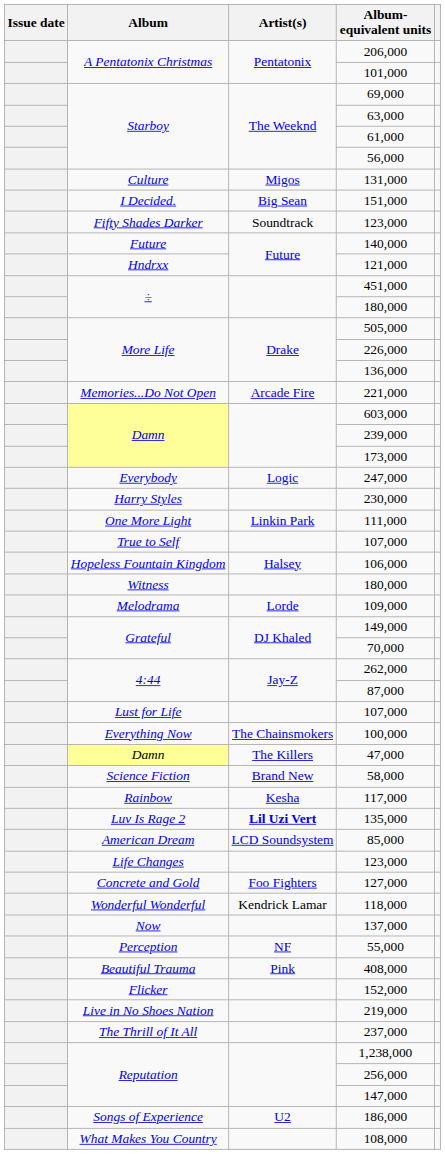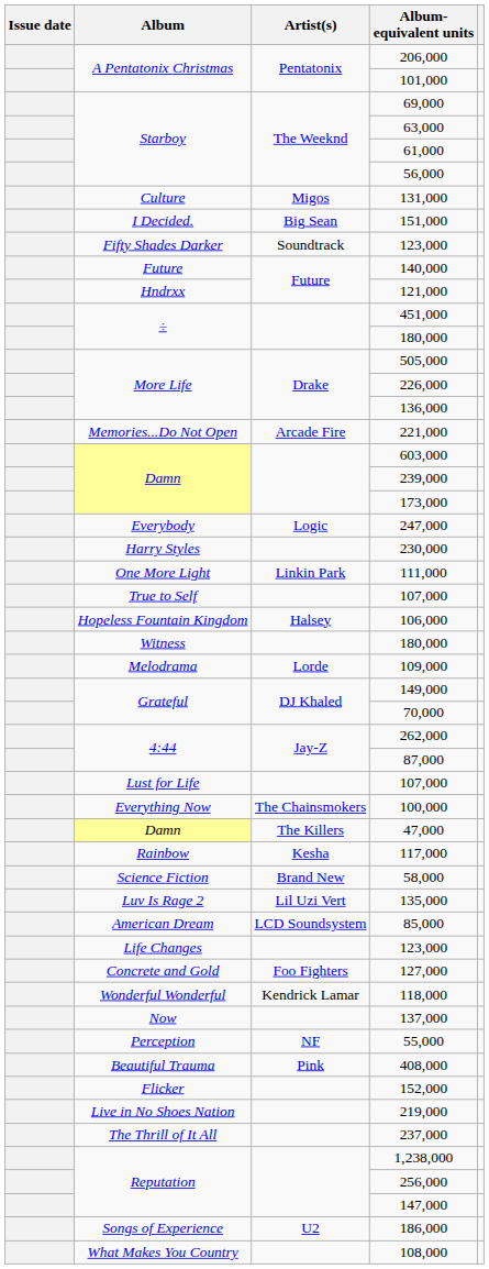rows swapped: 117,000 <-> 58,000
135,000 | Artist(s): bold -> normal
